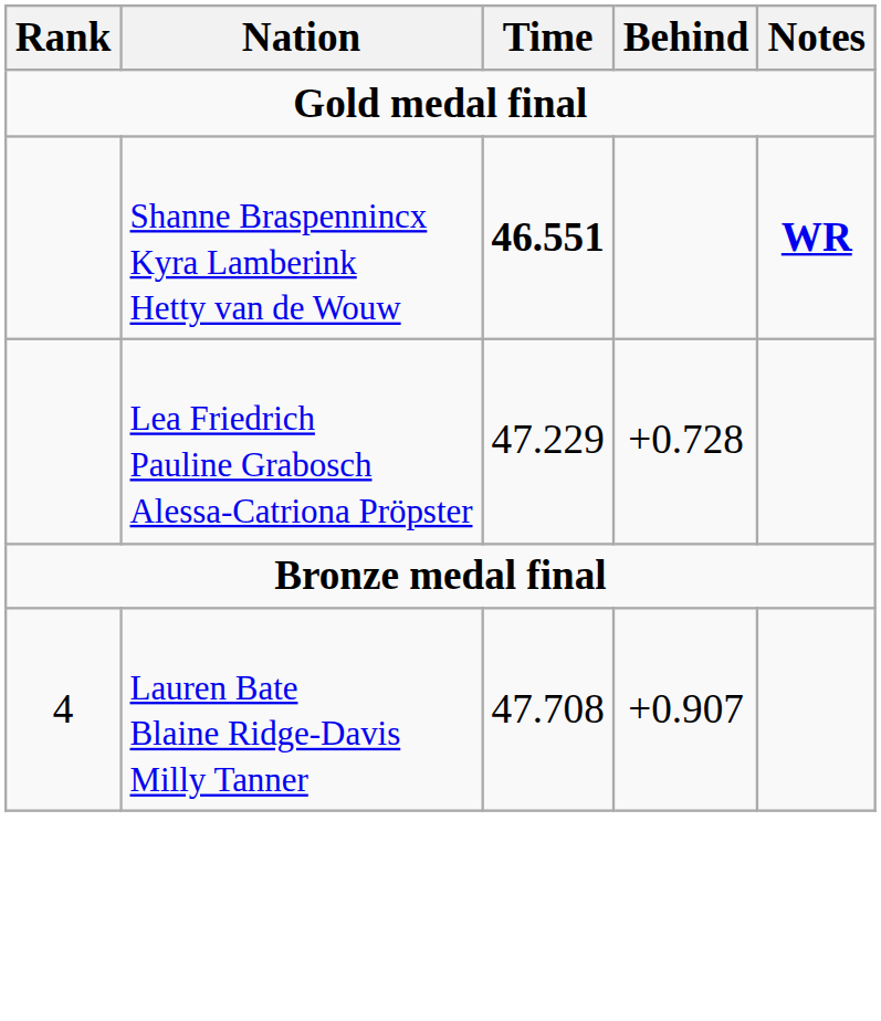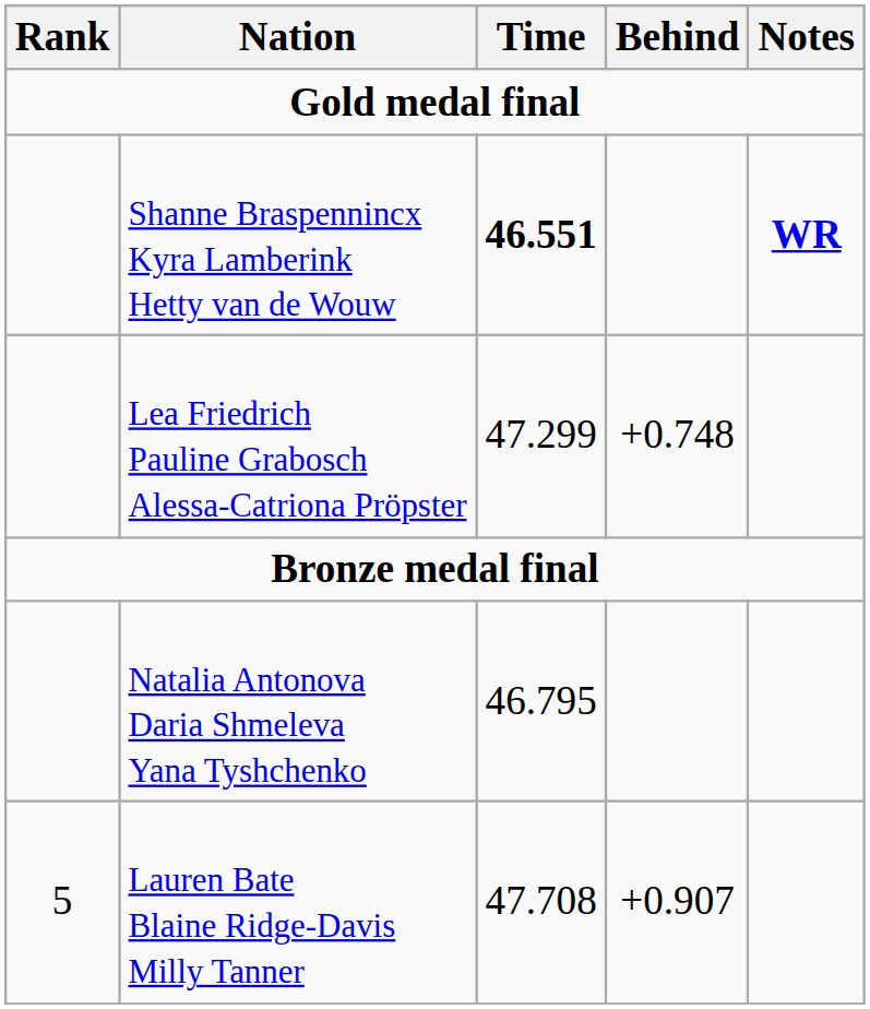Lea Friedrich Pauline Grabosch Alessa-Catriona Pröpster | Time: 47.229 -> 47.299
Lea Friedrich Pauline Grabosch Alessa-Catriona Pröpster | Behind: +0.728 -> +0.748
+ row: Natalia Antonova Daria Shmeleva Yana Tyshchenko | 46.795
Lauren Bate Blaine Ridge-Davis Milly Tanner | Rank: 4 -> 5
